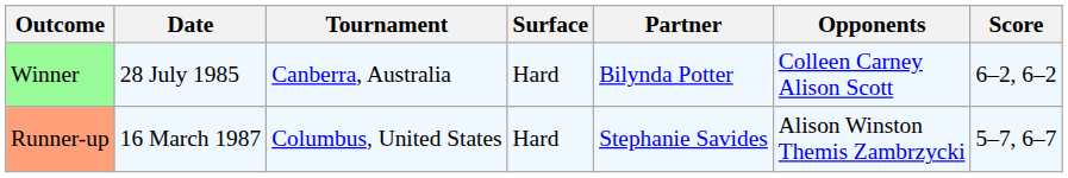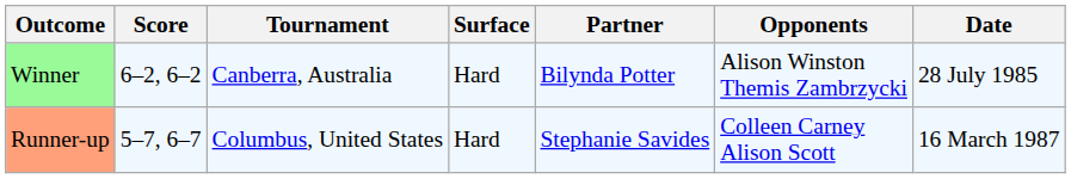columns swapped: Date <-> Score
Winner | Opponents: Colleen Carney Alison Scott -> Alison Winston Themis Zambrzycki
Runner-up | Opponents: Alison Winston Themis Zambrzycki -> Colleen Carney Alison Scott
